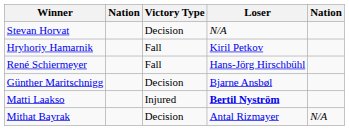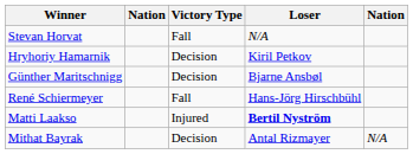Stevan Horvat | Victory Type: Decision -> Fall
Hryhoriy Hamarnik | Victory Type: Fall -> Decision
rows swapped: Günther Maritschnigg <-> René Schiermeyer
